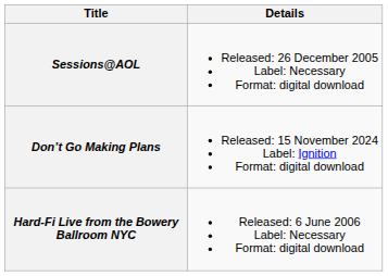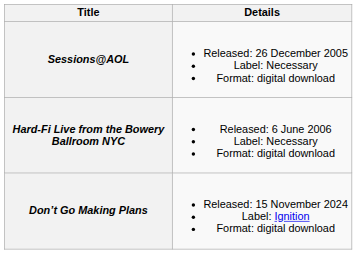rows swapped: Hard-Fi Live from the Bowery Ballroom NYC <-> Don’t Go Making Plans
